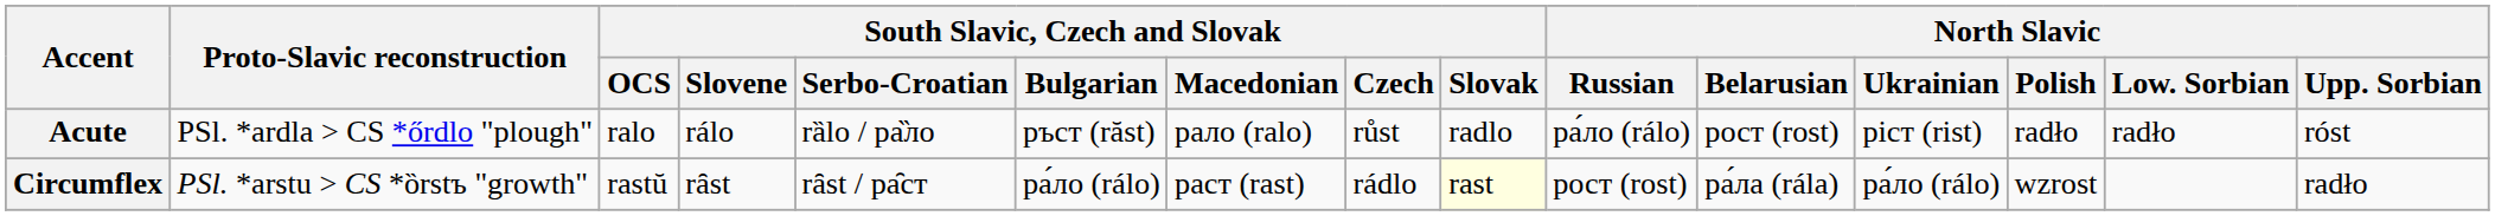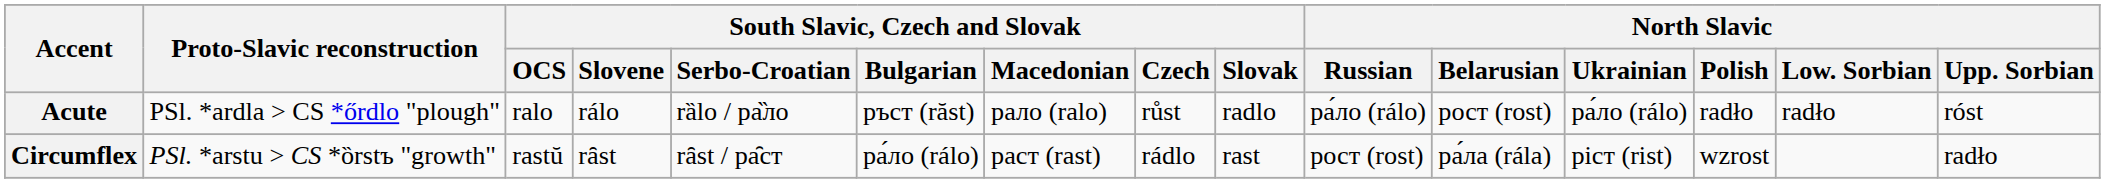Acute | North Slavic / Ukrainian: ріст (rist) -> ра́ло (rálo)
Circumflex | South Slavic, Czech and Slovak / Slovak: lightyellow background -> no background
Circumflex | North Slavic / Ukrainian: ра́ло (rálo) -> ріст (rist)
